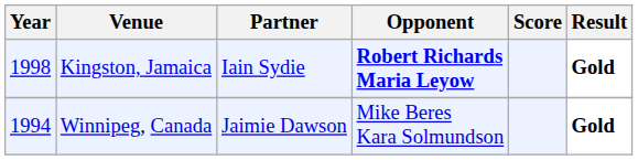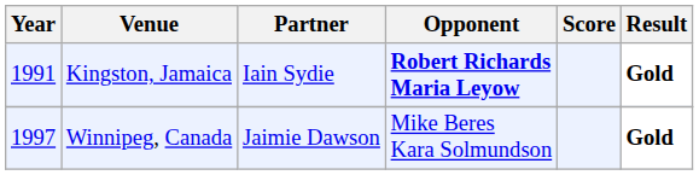Kingston, Jamaica | Year: 1998 -> 1991
Winnipeg, Canada | Year: 1994 -> 1997
